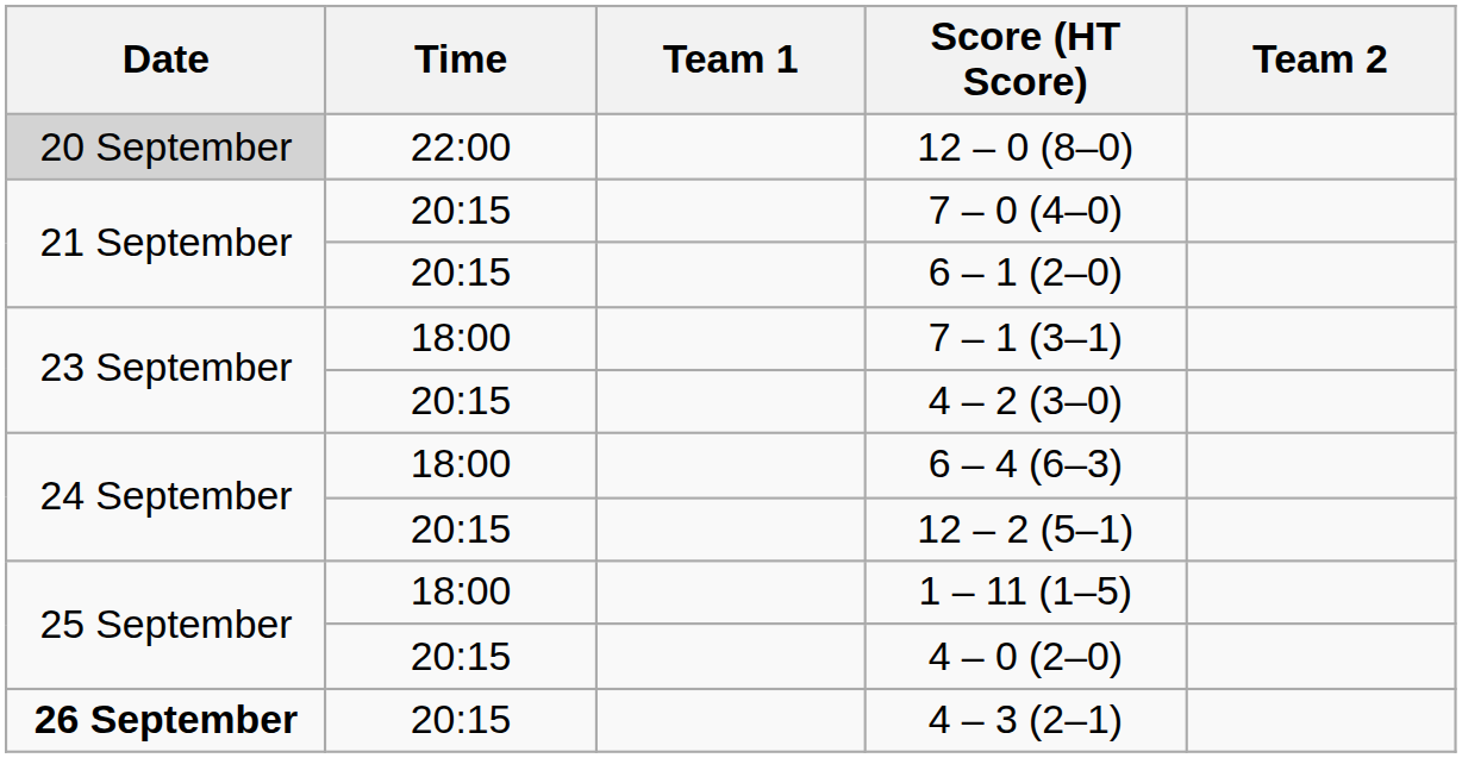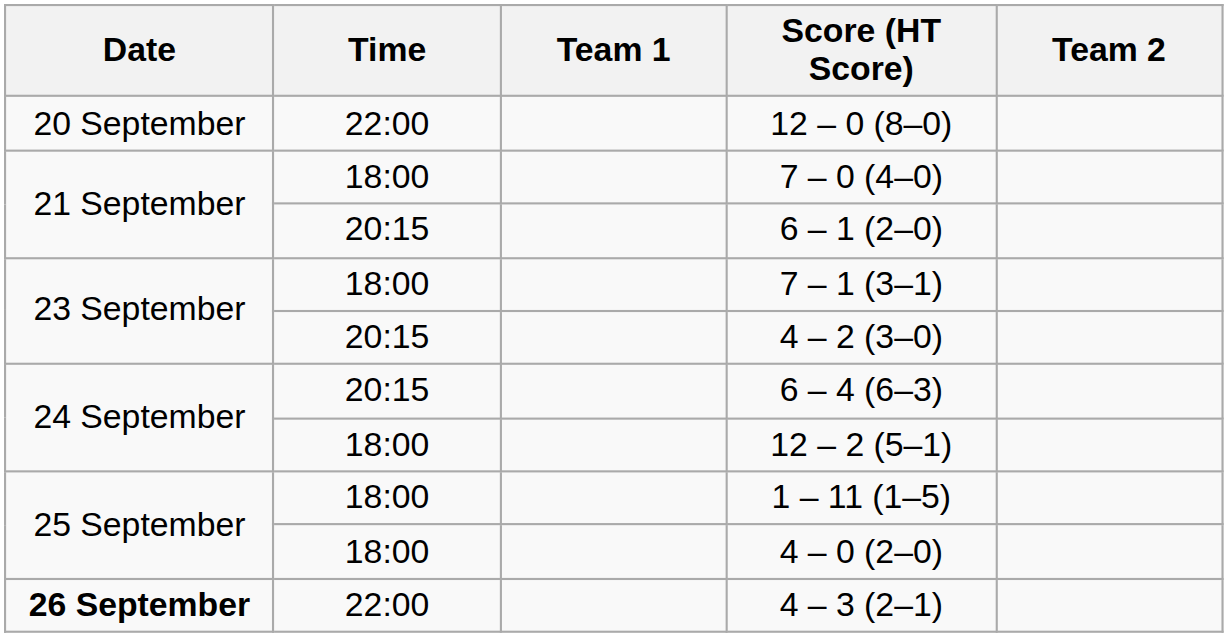12 – 0 (8–0) | Date: lightgrey background -> no background
7 – 0 (4–0) | Time: 20:15 -> 18:00
6 – 4 (6–3) | Time: 18:00 -> 20:15
12 – 2 (5–1) | Time: 20:15 -> 18:00
4 – 0 (2–0) | Time: 20:15 -> 18:00
4 – 3 (2–1) | Time: 20:15 -> 22:00
